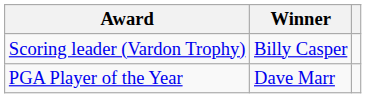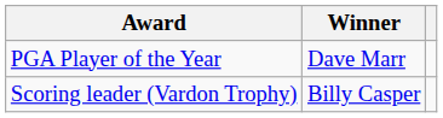rows swapped: PGA Player of the Year <-> Scoring leader (Vardon Trophy)
